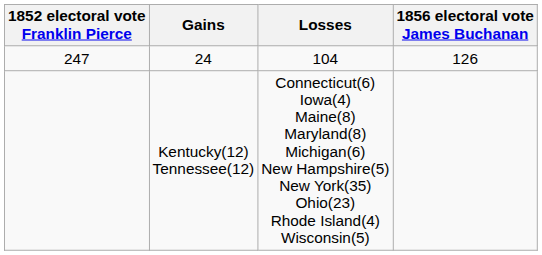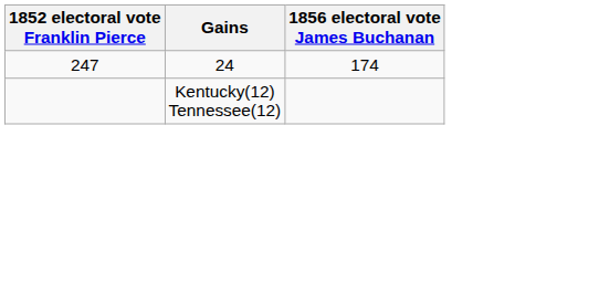- column: Losses | 104 | Connecticut(6) Iowa(4) Maine(8) Maryland(8) Michigan(6) New Hampshire(5) New York(35) Ohio(23) Rhode Island(4) Wisconsin(5)
24 | 1856 electoral vote James Buchanan: 126 -> 174
